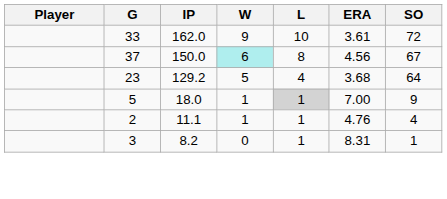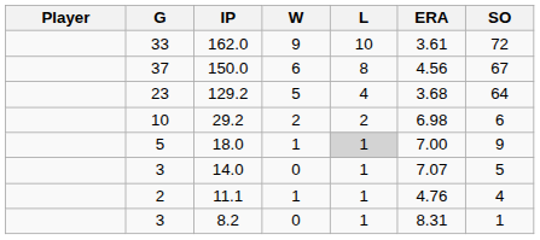150.0 | W: paleturquoise background -> no background
+ row: 10 | 29.2 | 2 | 2 | 6.98 | 6
+ row: 3 | 14.0 | 0 | 1 | 7.07 | 5
